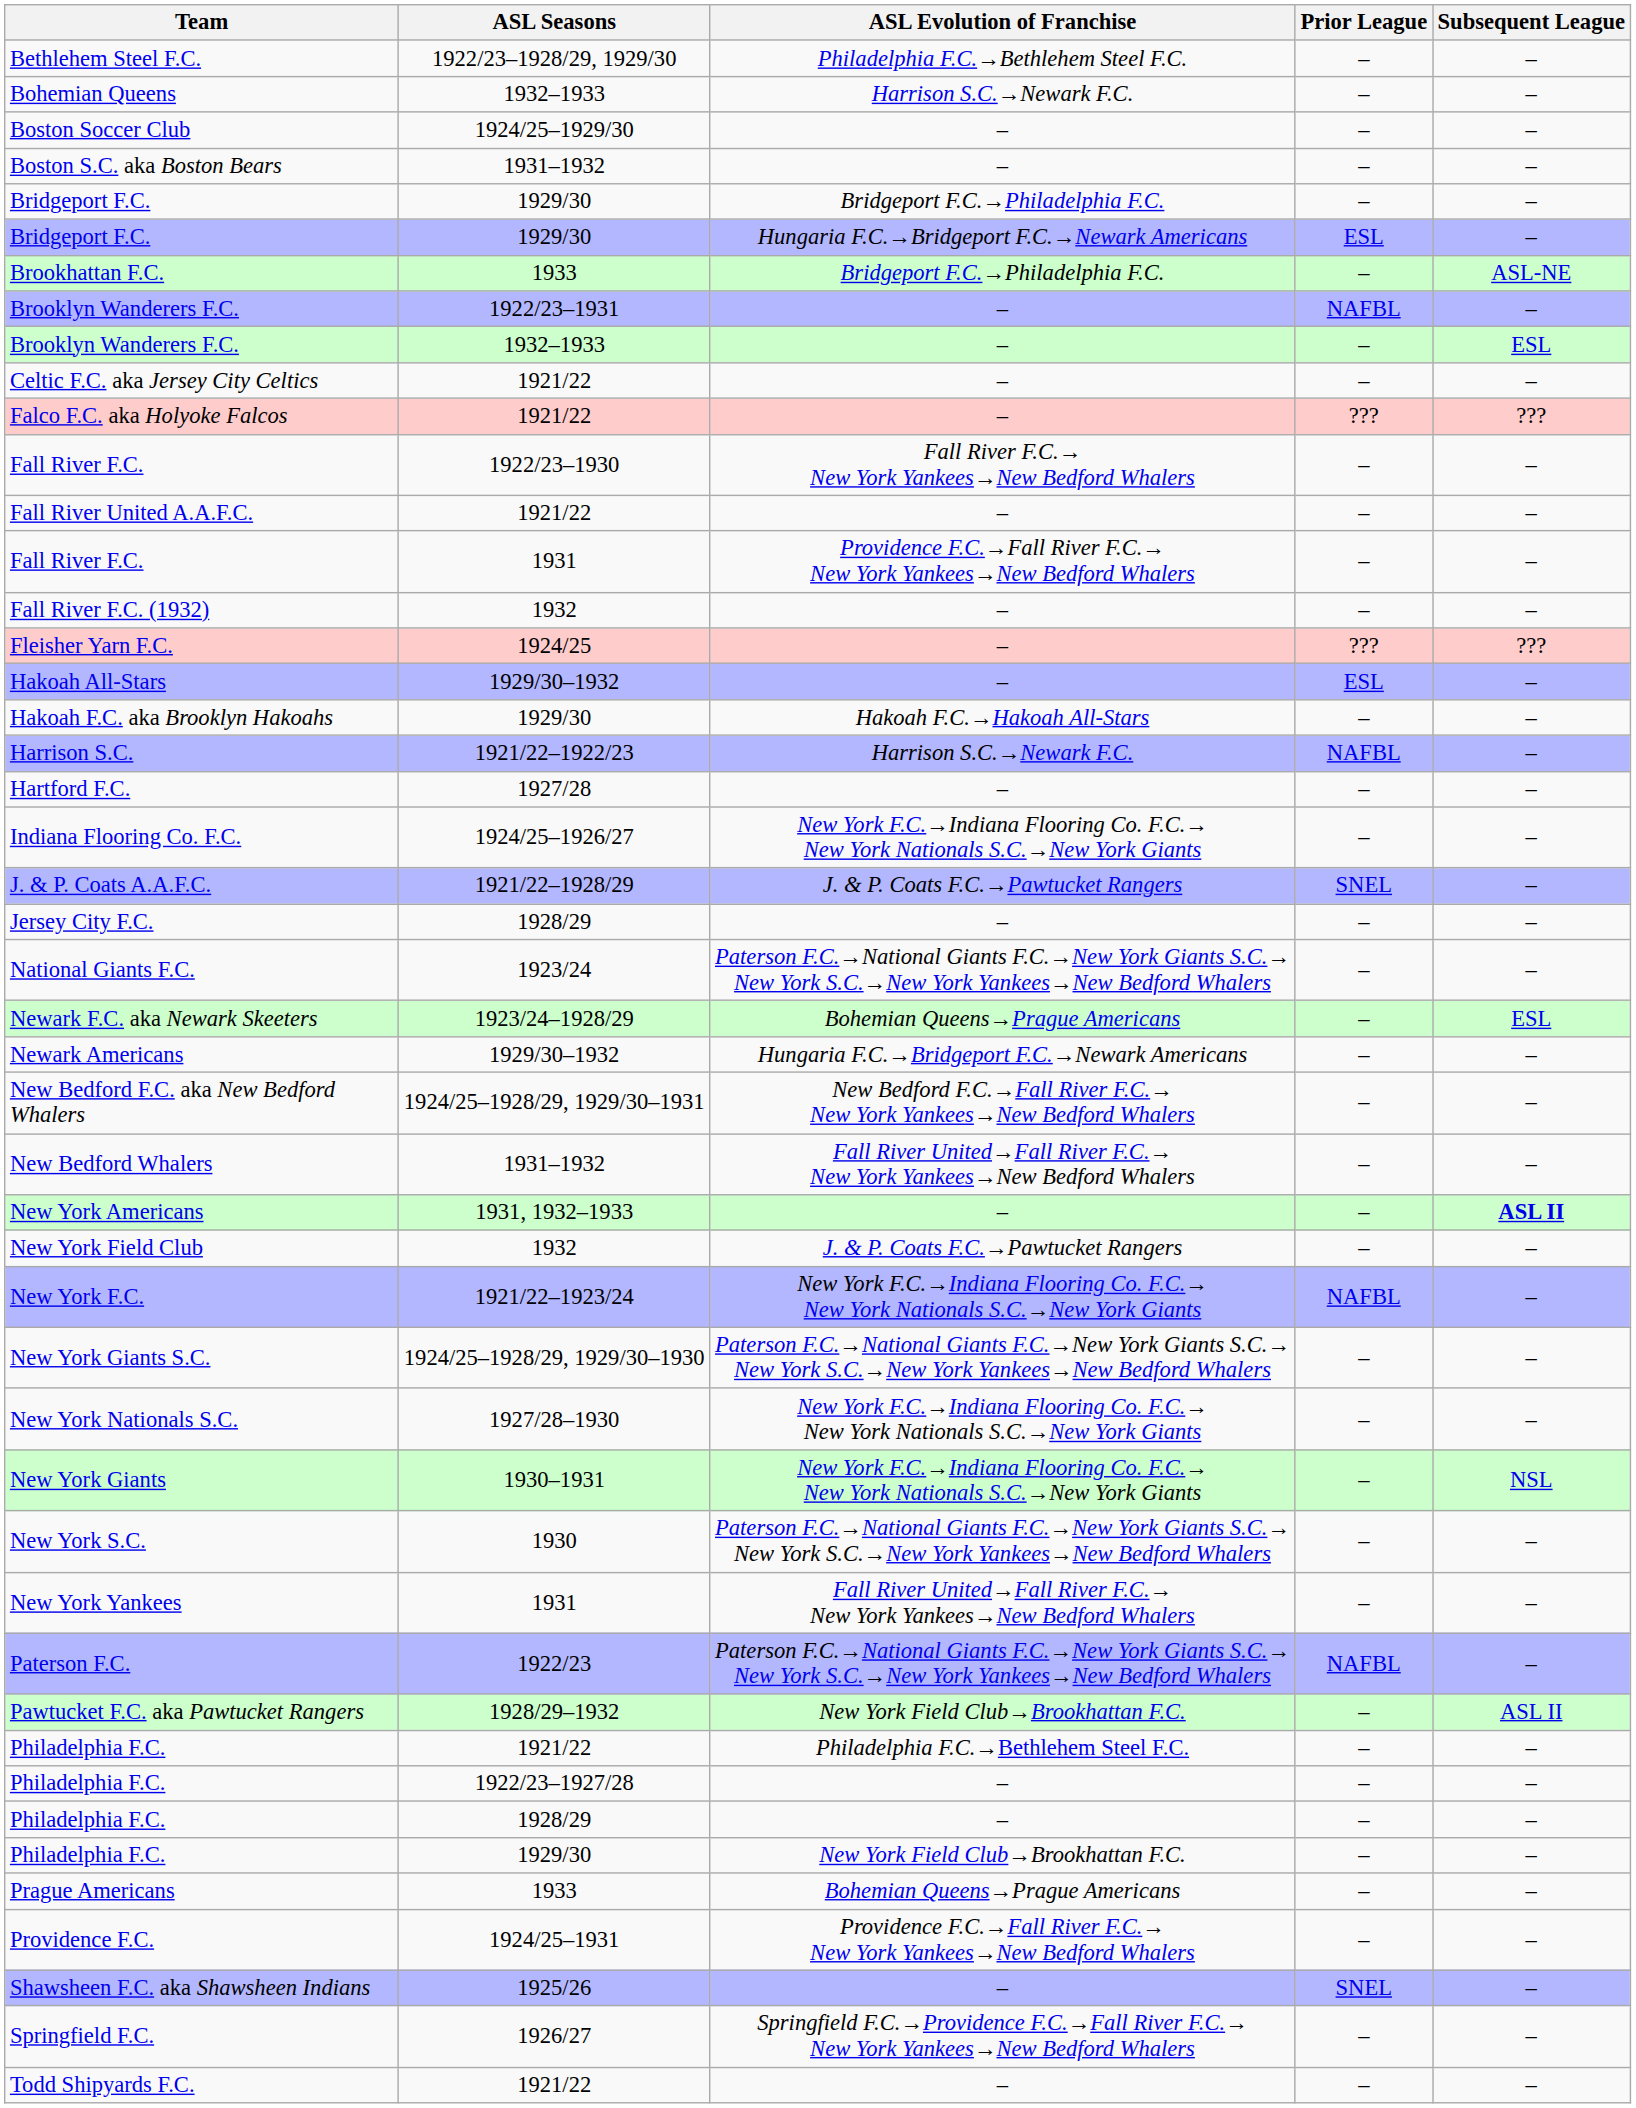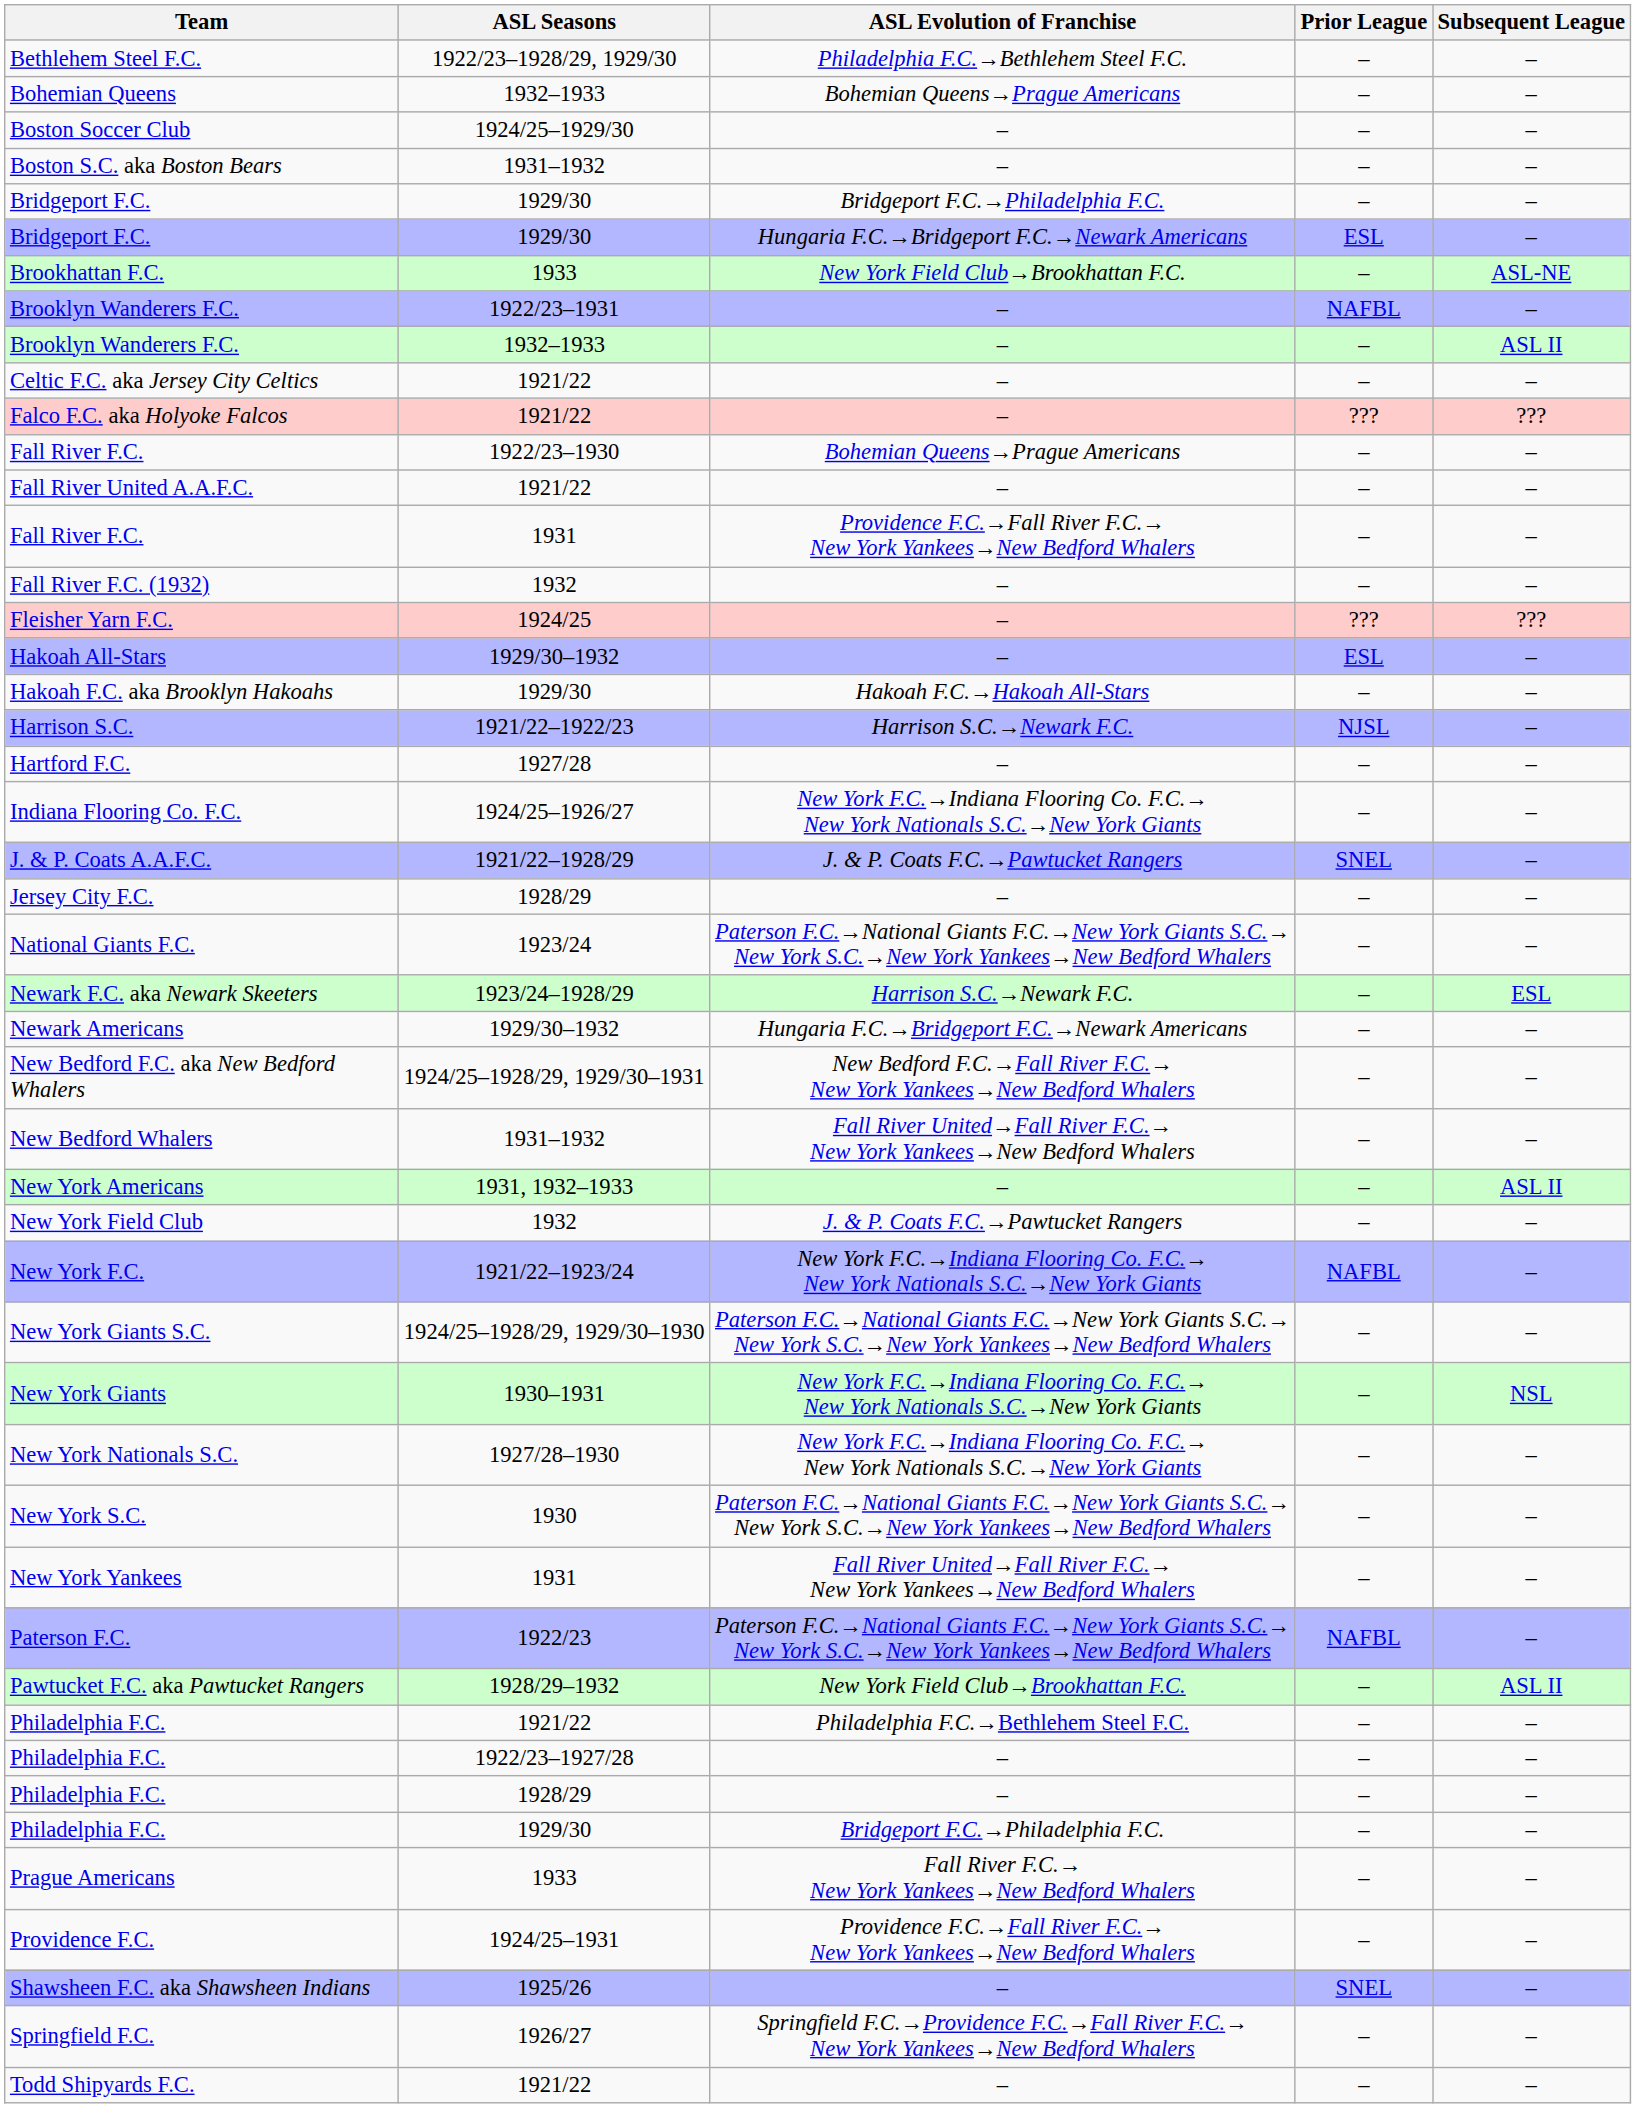Bohemian Queens | ASL Evolution of Franchise: Harrison S.C.→Newark F.C. -> Bohemian Queens→Prague Americans
Brookhattan F.C. | ASL Evolution of Franchise: Bridgeport F.C.→Philadelphia F.C. -> New York Field Club→Brookhattan F.C.
Brooklyn Wanderers F.C. / 1932–1933 | Subsequent League: ESL -> ASL II
Fall River F.C. / 1922/23–1930 | ASL Evolution of Franchise: Fall River F.C.→ New York Yankees→New Bedford Whalers -> Bohemian Queens→Prague Americans
Harrison S.C. | Prior League: NAFBL -> NJSL
Newark F.C. aka Newark Skeeters | ASL Evolution of Franchise: Bohemian Queens→Prague Americans -> Harrison S.C.→Newark F.C.
New York Americans | Subsequent League: bold -> normal
rows swapped: New York Giants <-> New York Nationals S.C.
Philadelphia F.C. / 1929/30 | ASL Evolution of Franchise: New York Field Club→Brookhattan F.C. -> Bridgeport F.C.→Philadelphia F.C.
Prague Americans | ASL Evolution of Franchise: Bohemian Queens→Prague Americans -> Fall River F.C.→ New York Yankees→New Bedford Whalers
